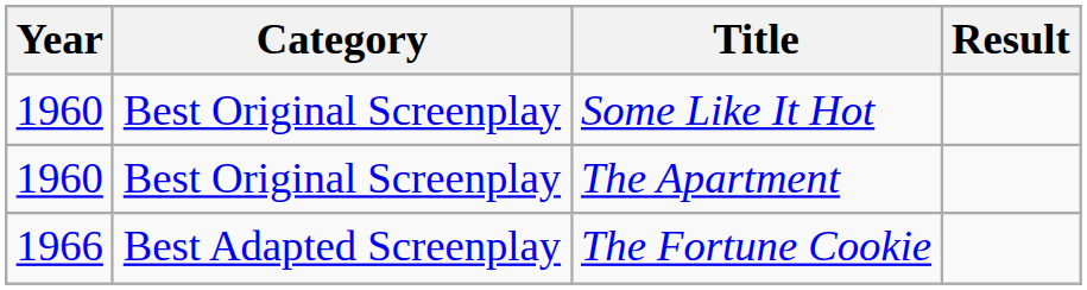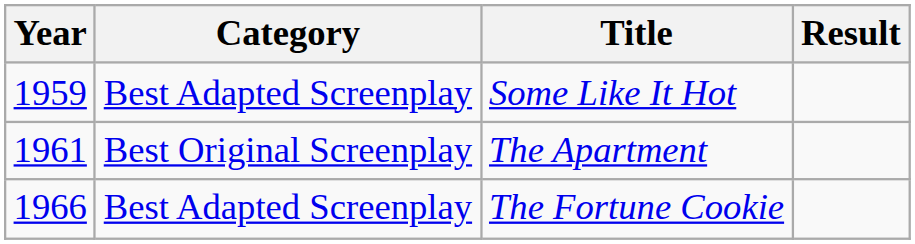Some Like It Hot | Year: 1960 -> 1959
Some Like It Hot | Category: Best Original Screenplay -> Best Adapted Screenplay
The Apartment | Year: 1960 -> 1961
